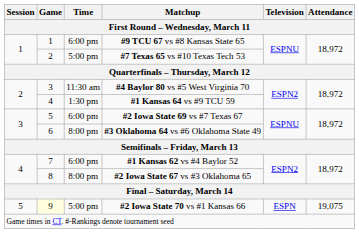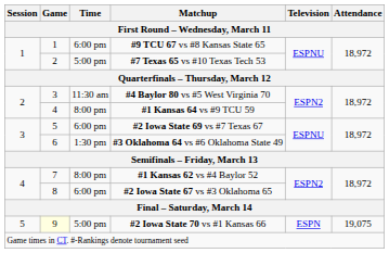#1 Kansas 64 vs #9 TCU 59 | Time: 1:30 pm -> 8:00 pm
#3 Oklahoma 64 vs #6 Oklahoma State 49 | Time: 8:00 pm -> 1:30 pm
#1 Kansas 62 vs #4 Baylor 52 | Time: 6:00 pm -> 8:00 pm
#2 Iowa State 67 vs #3 Oklahoma 65 | Time: 8:00 pm -> 6:00 pm
